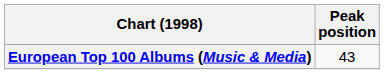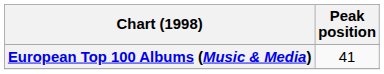European Top 100 Albums (Music & Media) | Peak position: 43 -> 41
